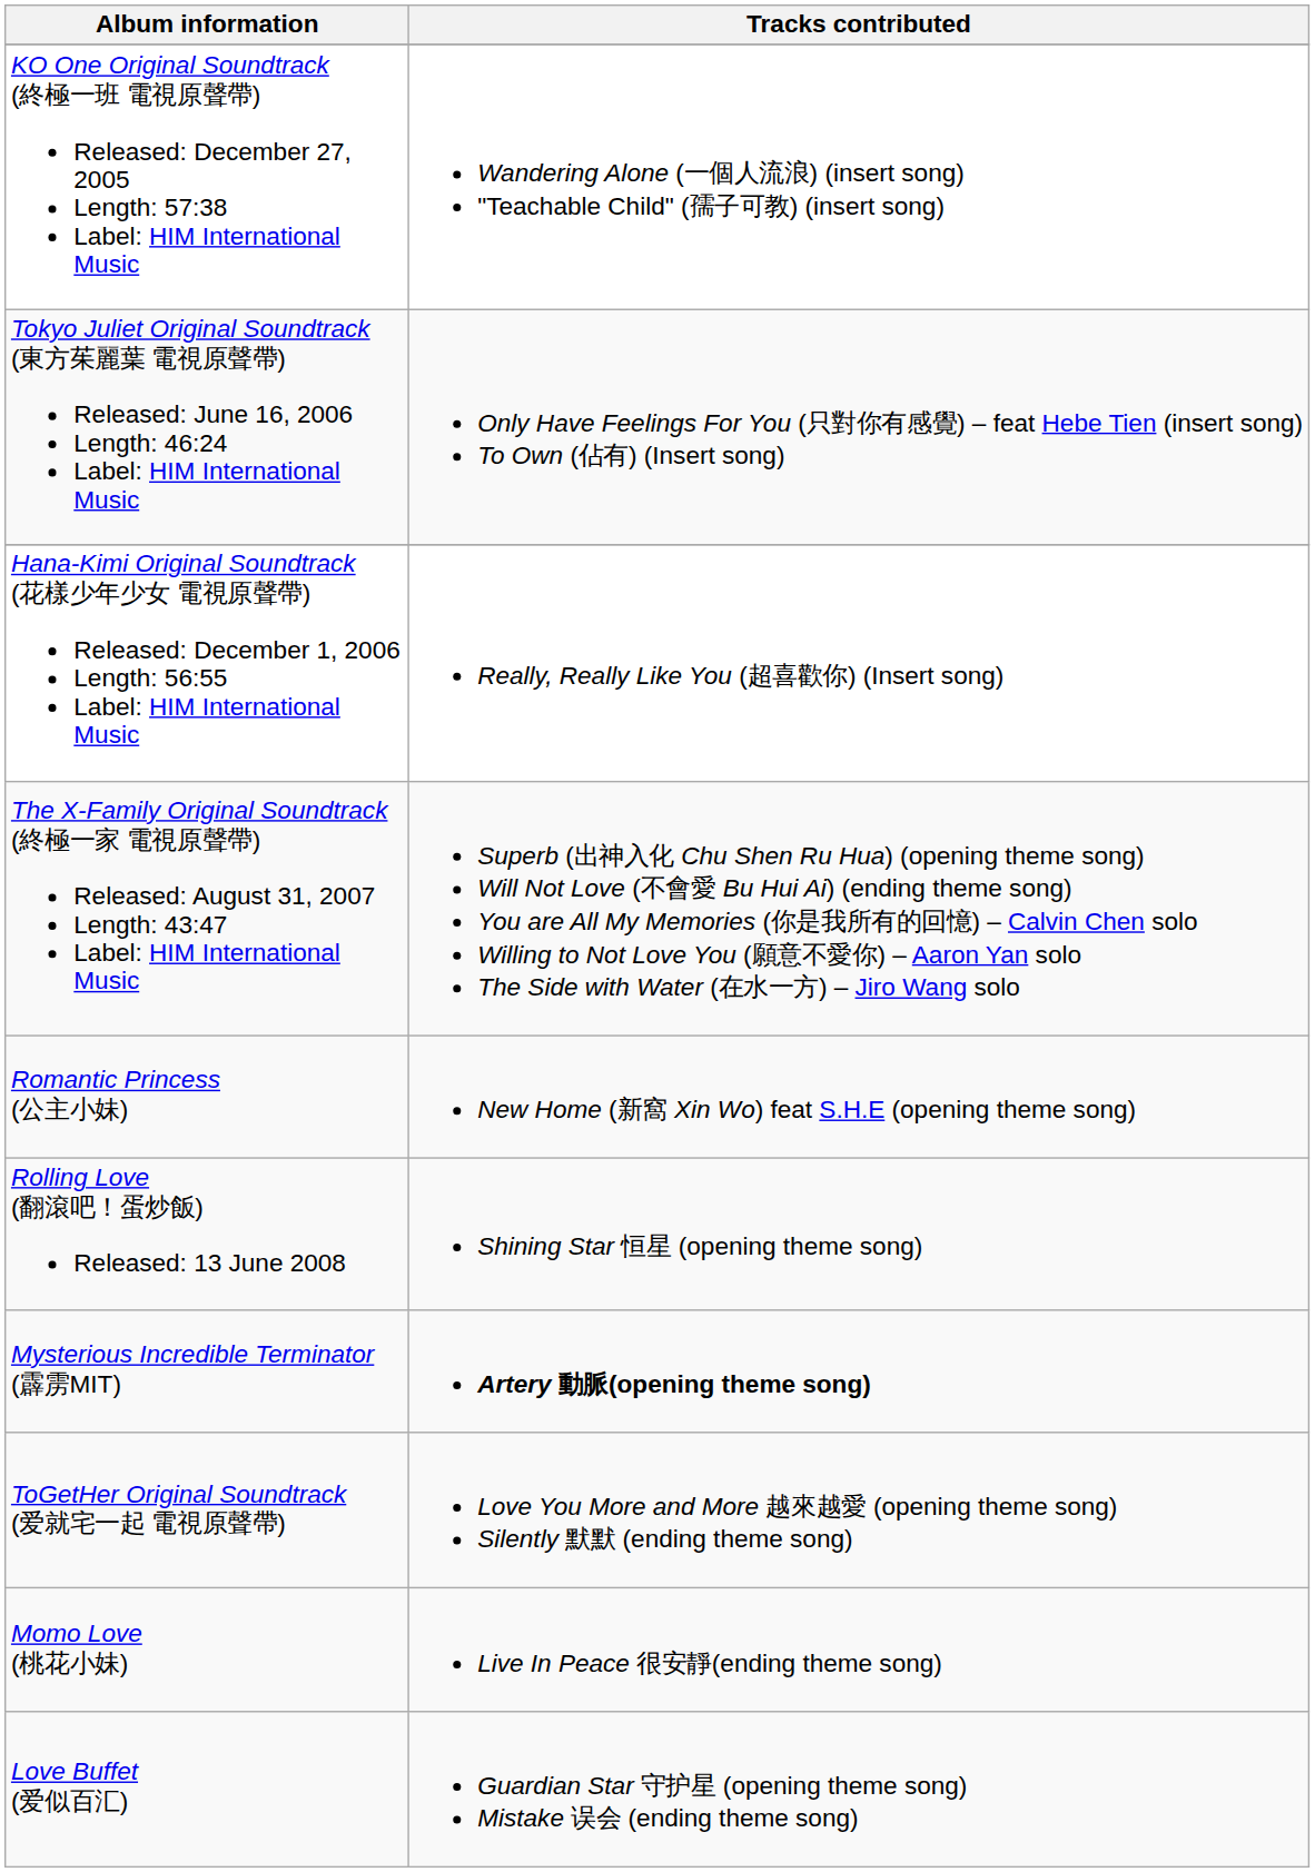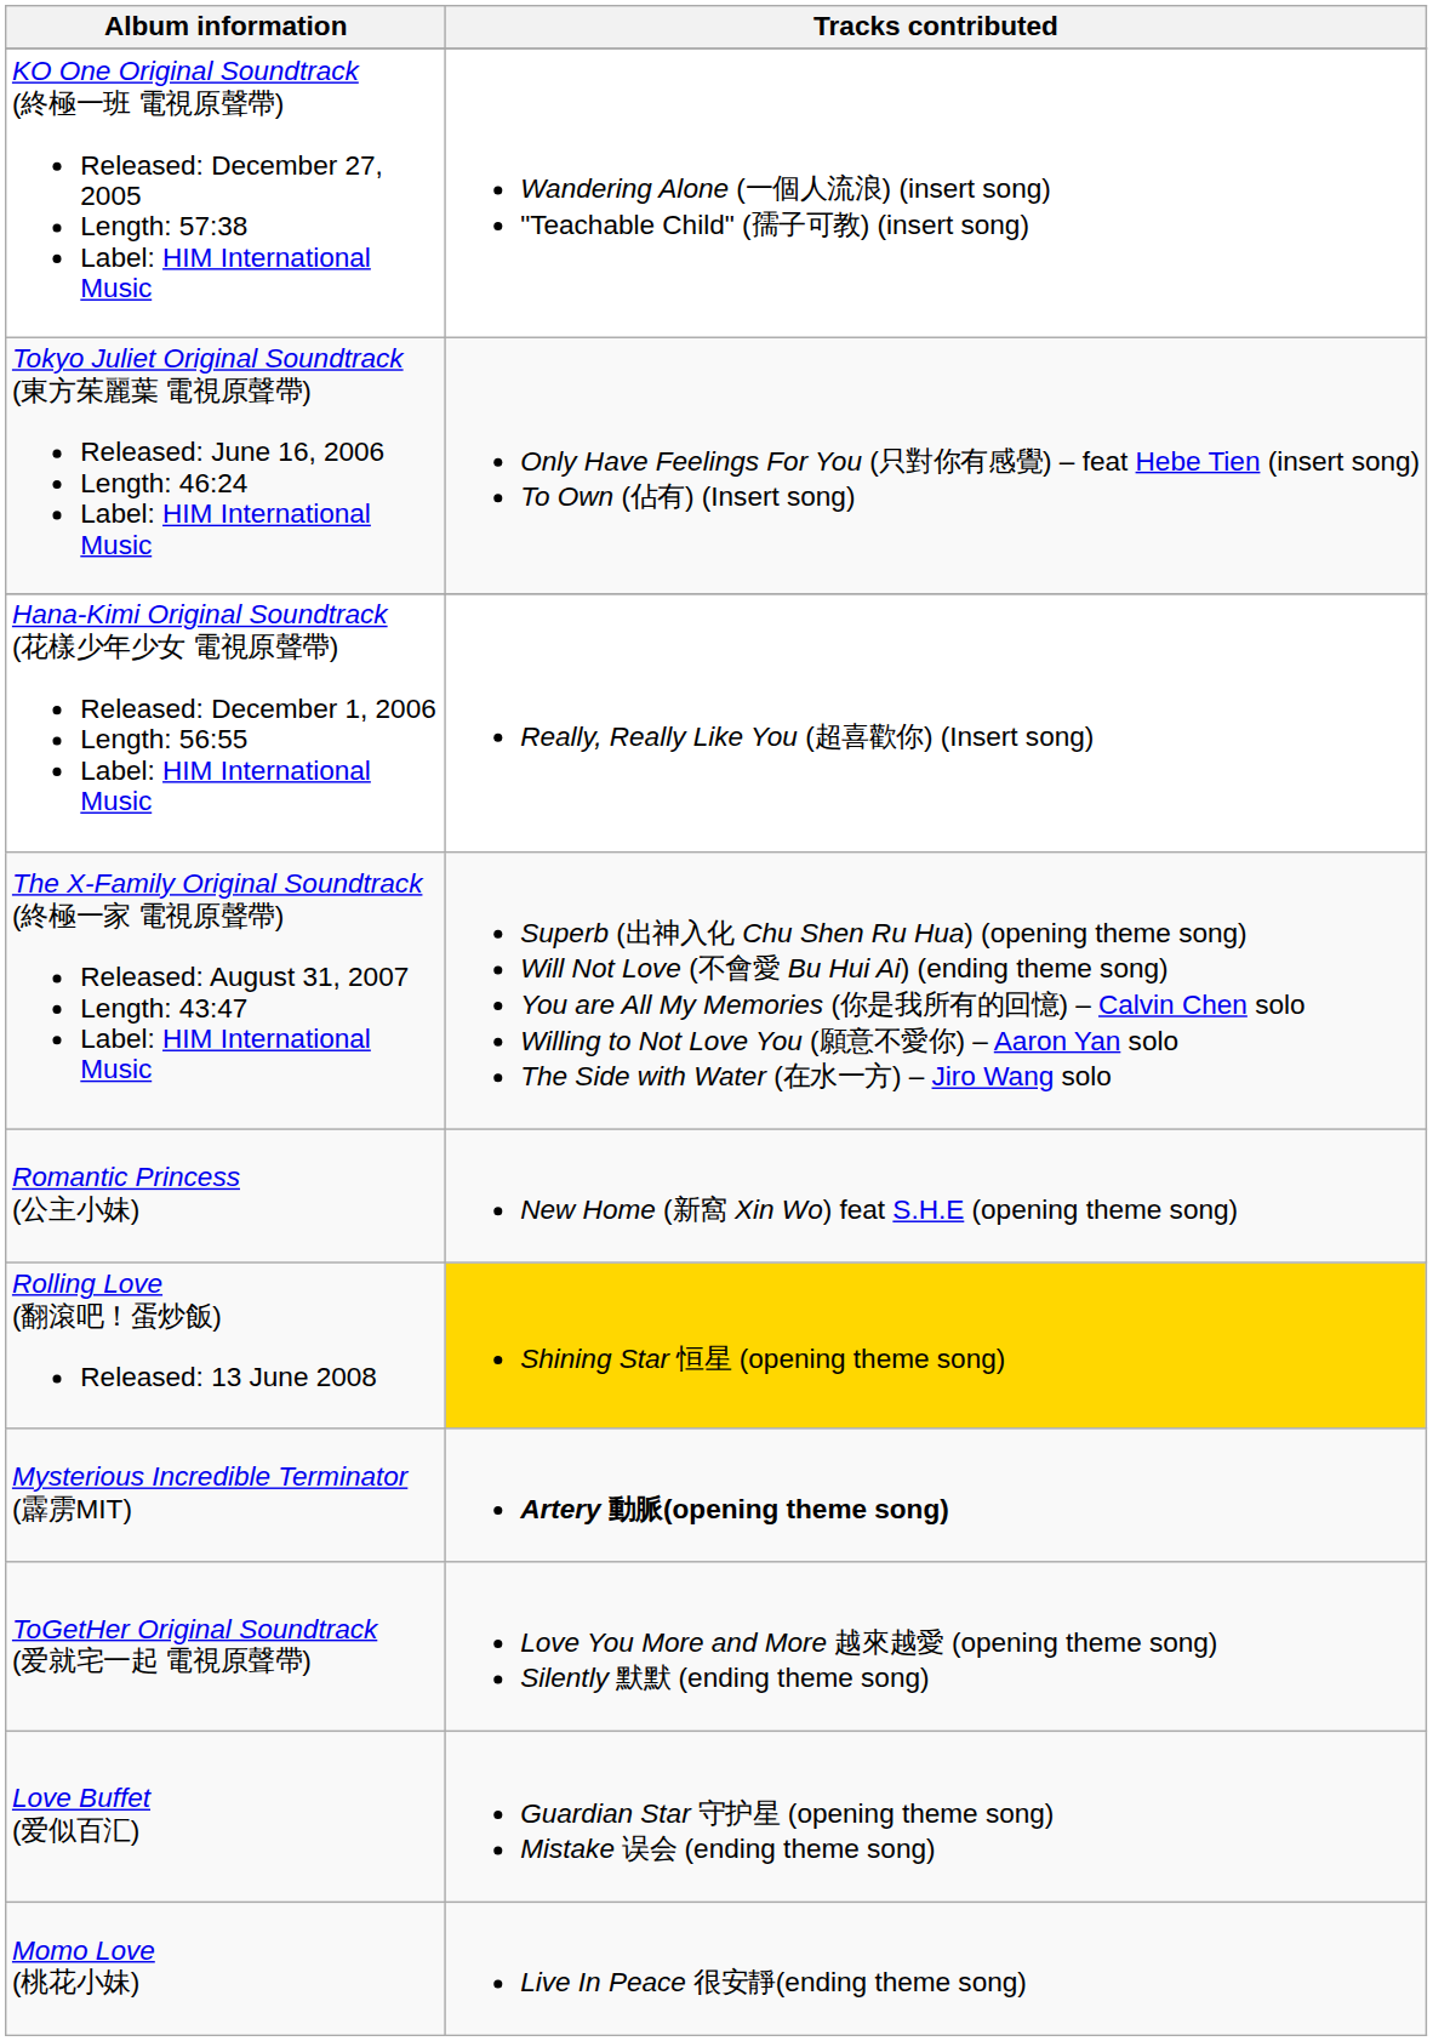Rolling Love (翻滾吧！蛋炒飯) Released: 13 June 2008 | Tracks contributed: no background -> gold background
rows swapped: Momo Love (桃花小妹) <-> Love Buffet (爱似百汇)
